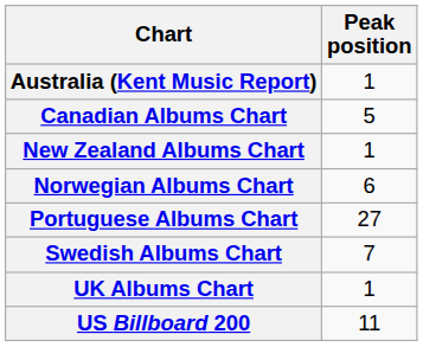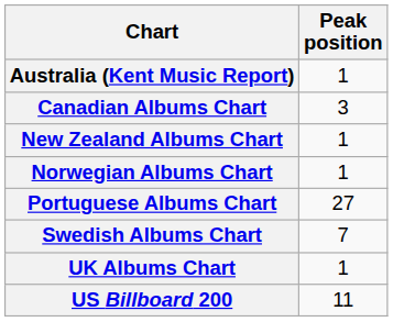Canadian Albums Chart | Peak position: 5 -> 3
Norwegian Albums Chart | Peak position: 6 -> 1
